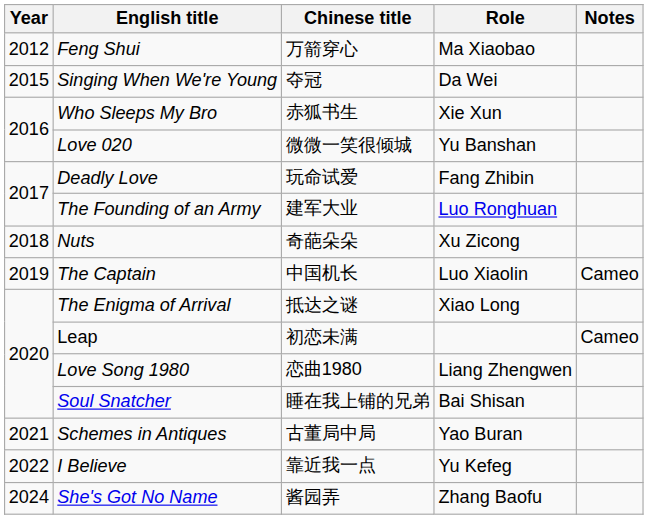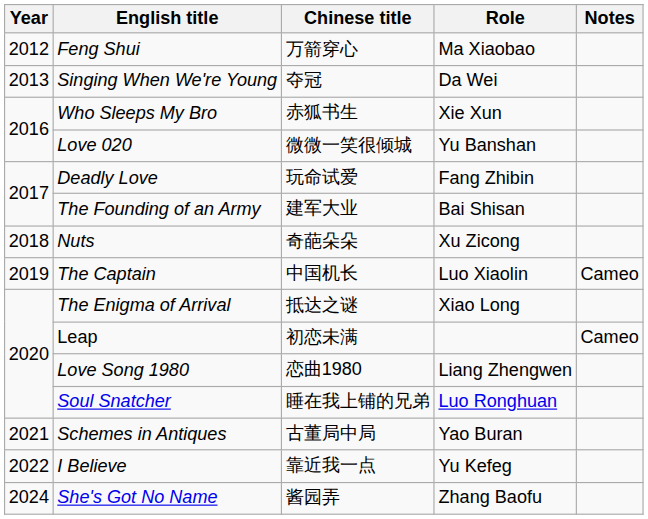Singing When We're Young | Year: 2015 -> 2013
The Founding of an Army | Role: Luo Ronghuan -> Bai Shisan
Soul Snatcher | Role: Bai Shisan -> Luo Ronghuan
